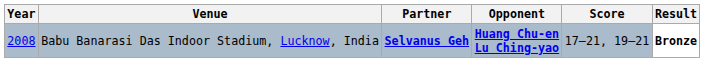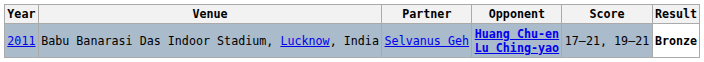Babu Banarasi Das Indoor Stadium, Lucknow, India | Year: 2008 -> 2011
Babu Banarasi Das Indoor Stadium, Lucknow, India | Partner: bold -> normal
